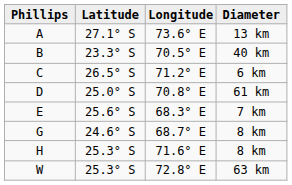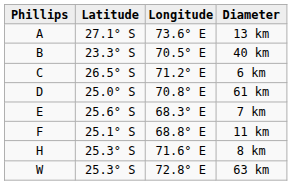+ row: F | 25.1° S | 68.8° E | 11 km
- row: G | 24.6° S | 68.7° E | 8 km
